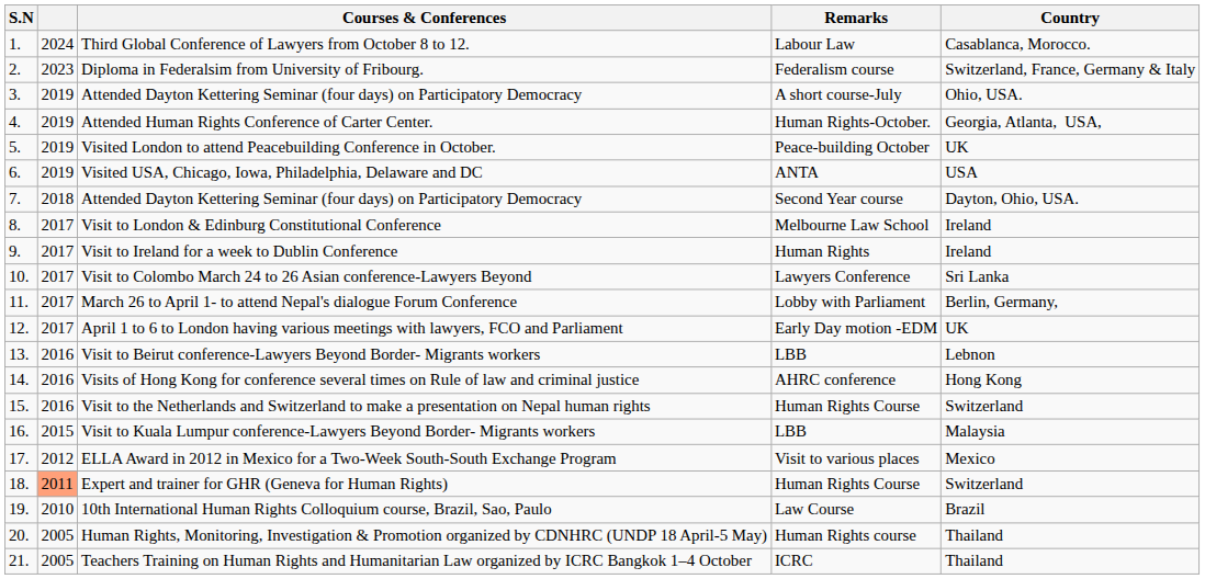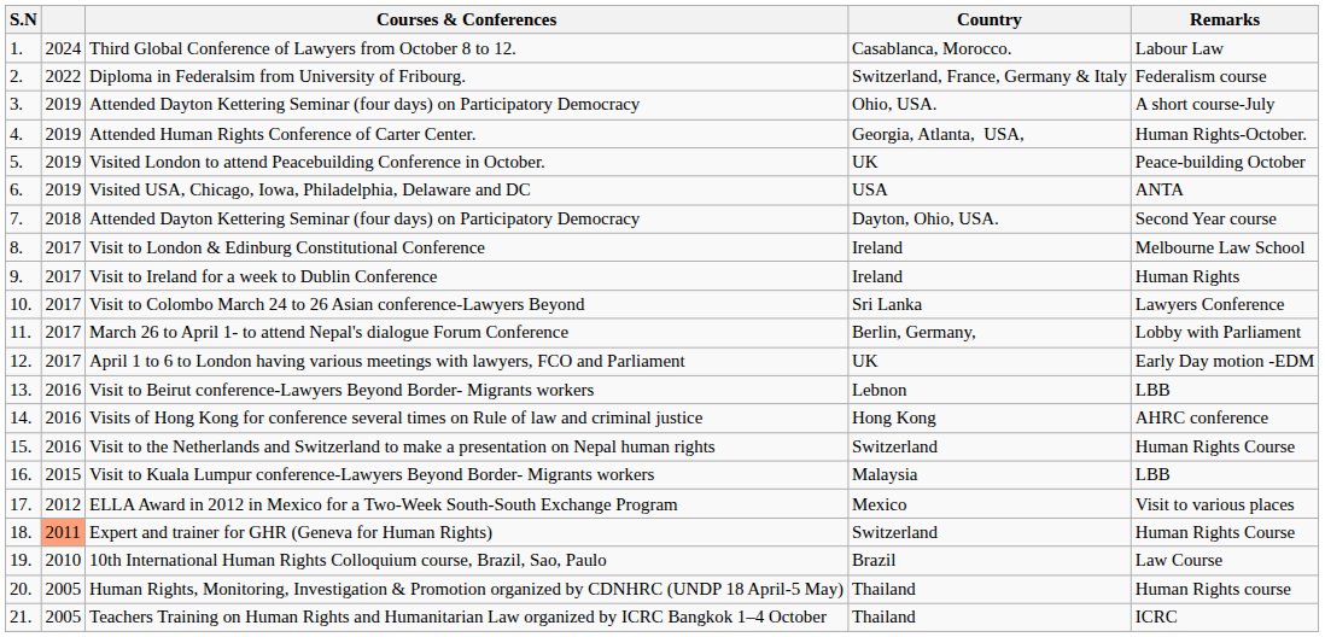columns swapped: Country <-> Remarks
Diploma in Federalsim from University of Fribourg. | column 2: 2023 -> 2022
